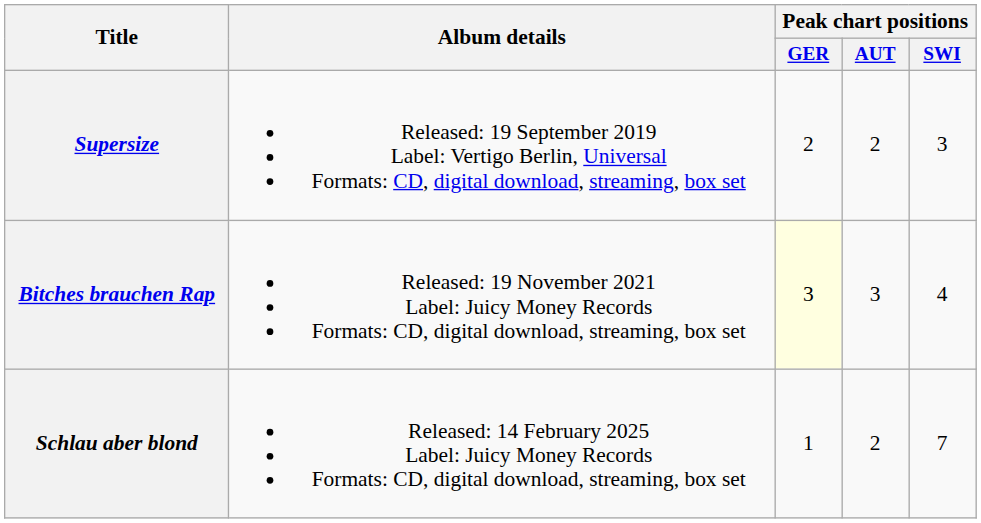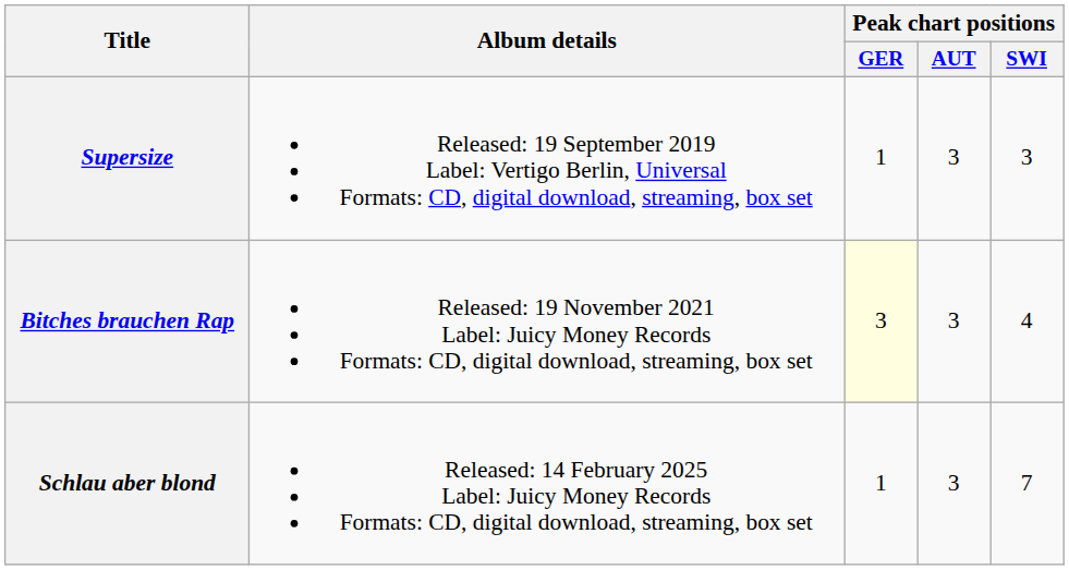Supersize | Peak chart positions / GER: 2 -> 1
Supersize | Peak chart positions / AUT: 2 -> 3
Schlau aber blond | Peak chart positions / AUT: 2 -> 3
